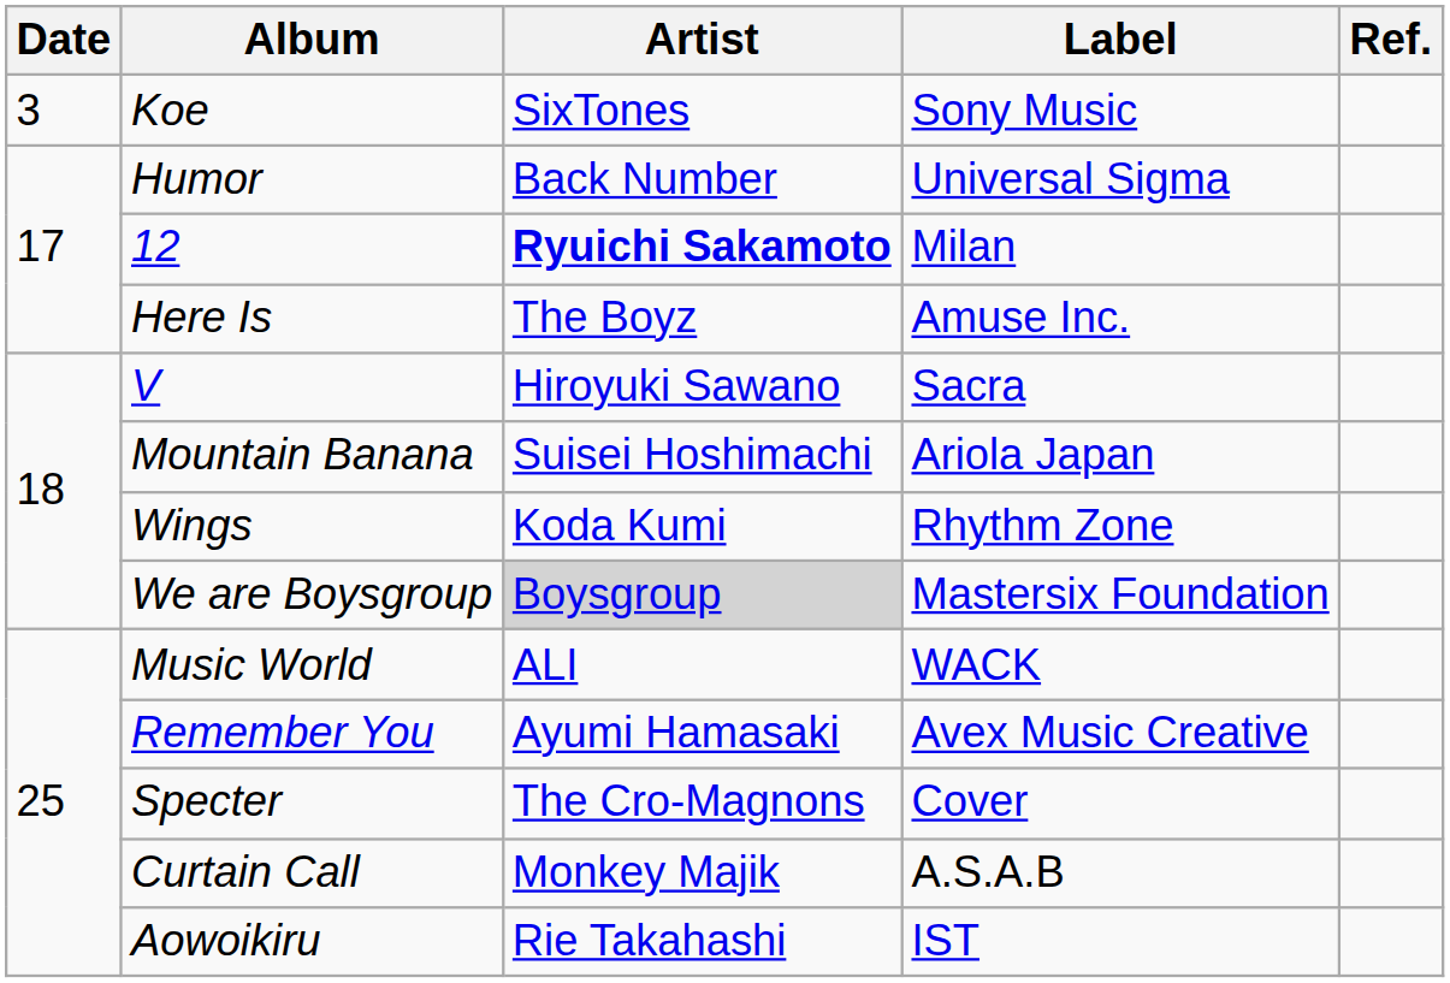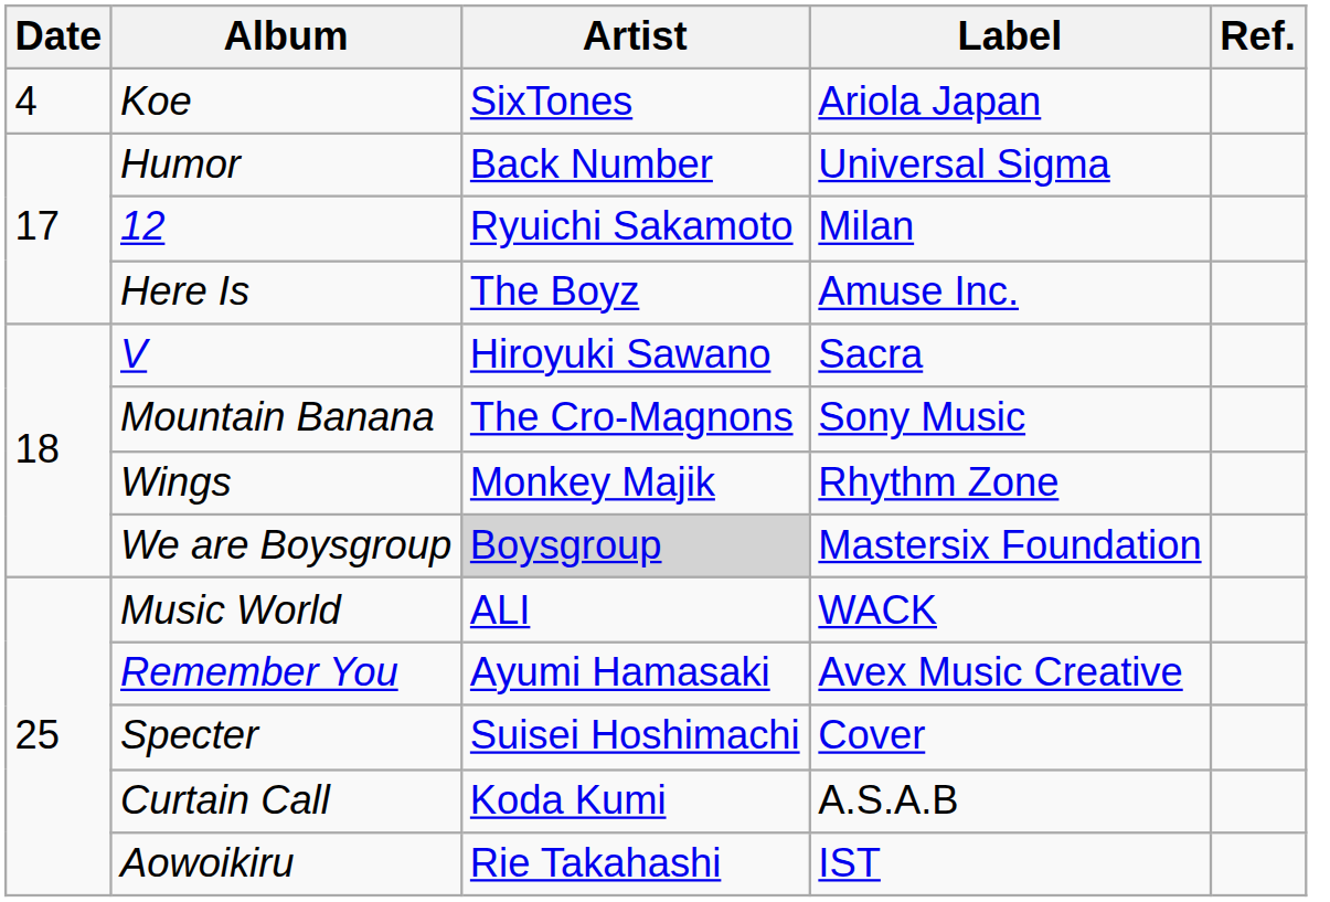Koe | Date: 3 -> 4
Koe | Label: Sony Music -> Ariola Japan
12 | Artist: bold -> normal
Mountain Banana | Artist: Suisei Hoshimachi -> The Cro-Magnons
Mountain Banana | Label: Ariola Japan -> Sony Music
Wings | Artist: Koda Kumi -> Monkey Majik
Specter | Artist: The Cro-Magnons -> Suisei Hoshimachi
Curtain Call | Artist: Monkey Majik -> Koda Kumi
